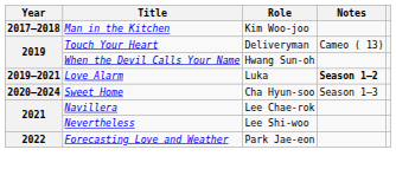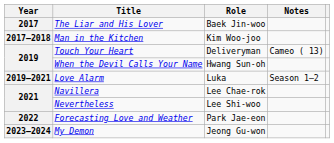+ row: 2017 | The Liar and His Lover | Baek Jin-woo
Love Alarm | Notes: bold -> normal
- row: 2020–2024 | Sweet Home | Cha Hyun-soo | Season 1–3
+ row: 2023–2024 | My Demon | Jeong Gu-won
